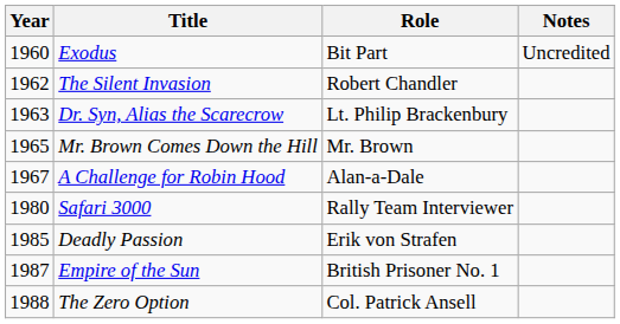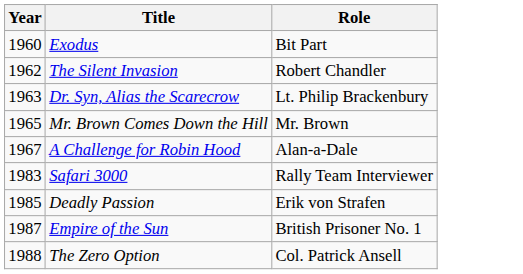- column: Notes | Uncredited
Safari 3000 | Year: 1980 -> 1983
